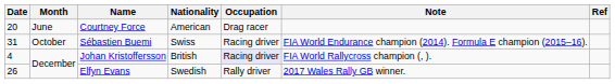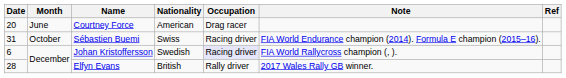Johan Kristoffersson | Date: 4 -> 6
Johan Kristoffersson | Nationality: British -> Swedish
Elfyn Evans | Date: 26 -> 28
Elfyn Evans | Nationality: Swedish -> British
